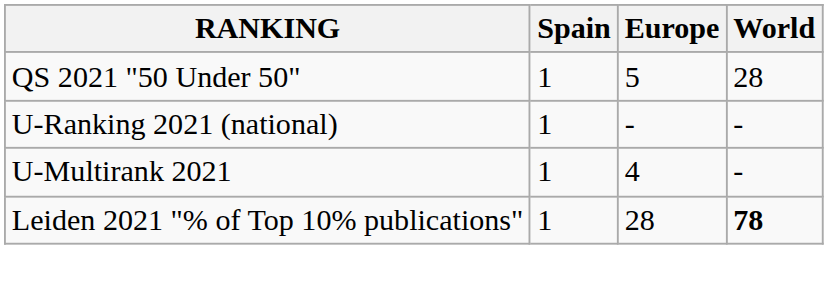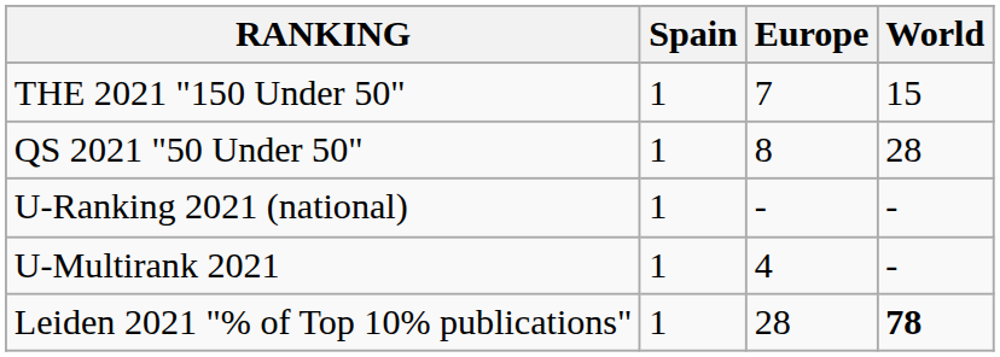+ row: THE 2021 "150 Under 50" | 1 | 7 | 15
QS 2021 "50 Under 50" | Europe: 5 -> 8
